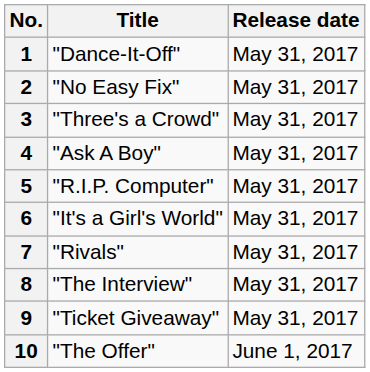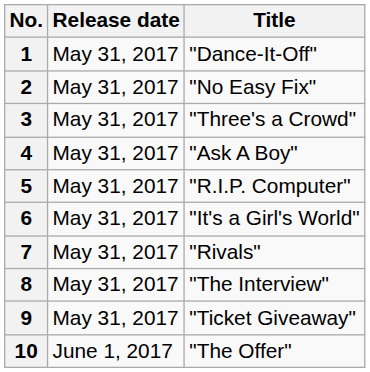columns swapped: Title <-> Release date
